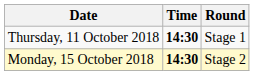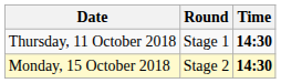columns swapped: Time <-> Round
